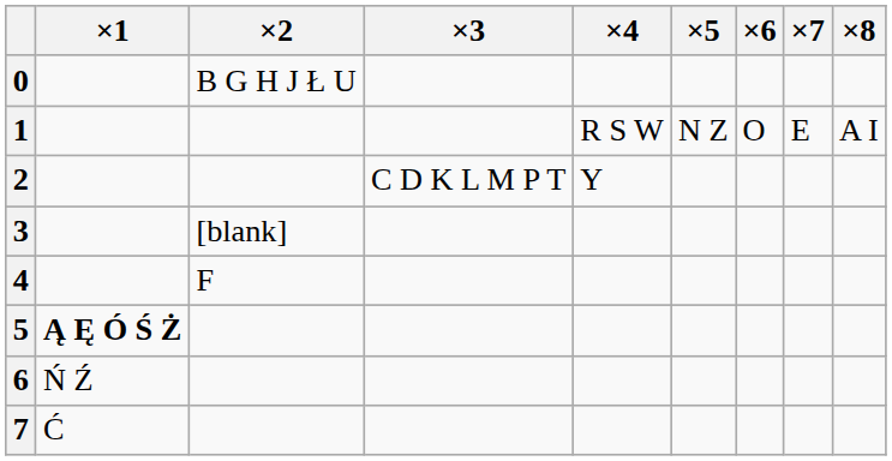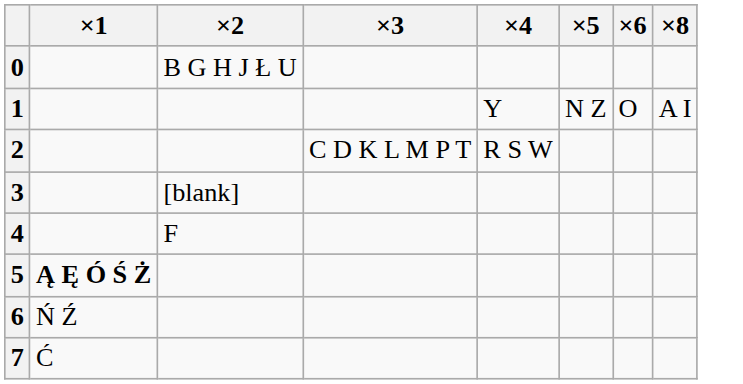- column: ×7 | E
1 | ×4: R S W -> Y
2 | ×4: Y -> R S W
